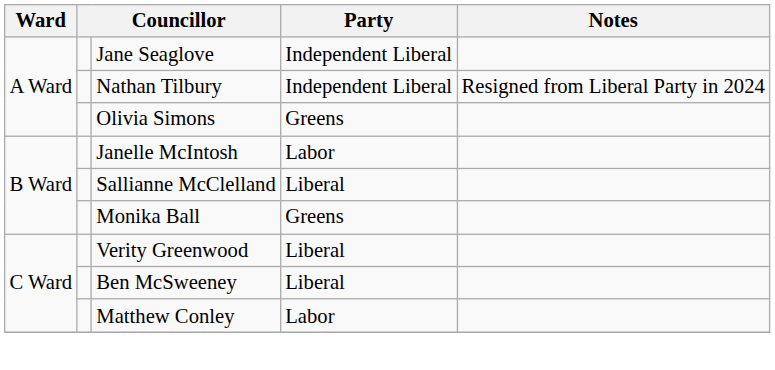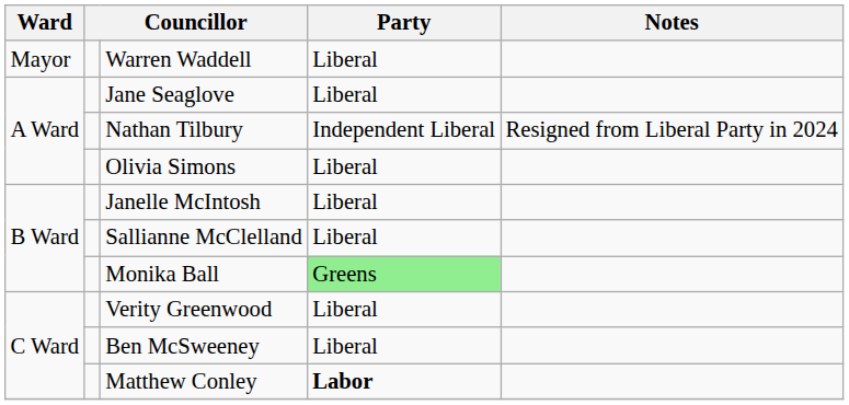+ row: Mayor | Warren Waddell | Liberal
Jane Seaglove | Party: Independent Liberal -> Liberal
Olivia Simons | Party: Greens -> Liberal
Janelle McIntosh | Party: Labor -> Liberal
Monika Ball | Party: no background -> lightgreen background
Matthew Conley | Party: normal -> bold
